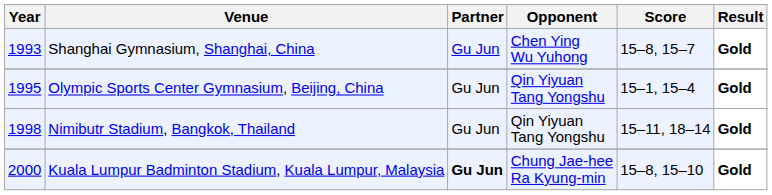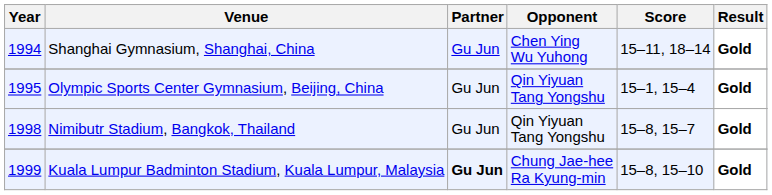Shanghai Gymnasium, Shanghai, China | Year: 1993 -> 1994
Shanghai Gymnasium, Shanghai, China | Score: 15–8, 15–7 -> 15–11, 18–14
Nimibutr Stadium, Bangkok, Thailand | Score: 15–11, 18–14 -> 15–8, 15–7
Kuala Lumpur Badminton Stadium, Kuala Lumpur, Malaysia | Year: 2000 -> 1999
